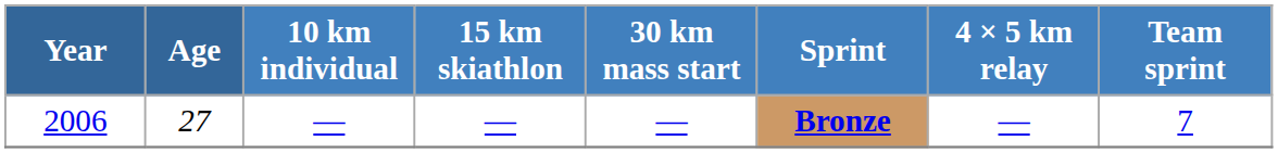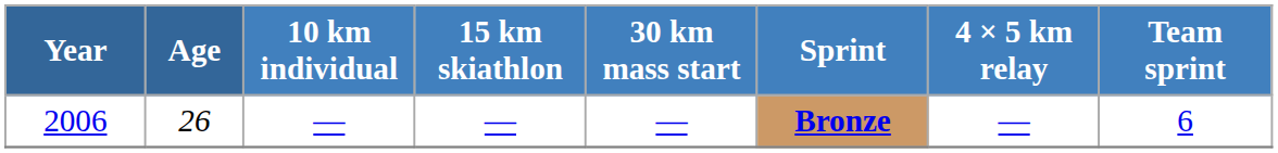2006 | Age: 27 -> 26
2006 | Team sprint: 7 -> 6
